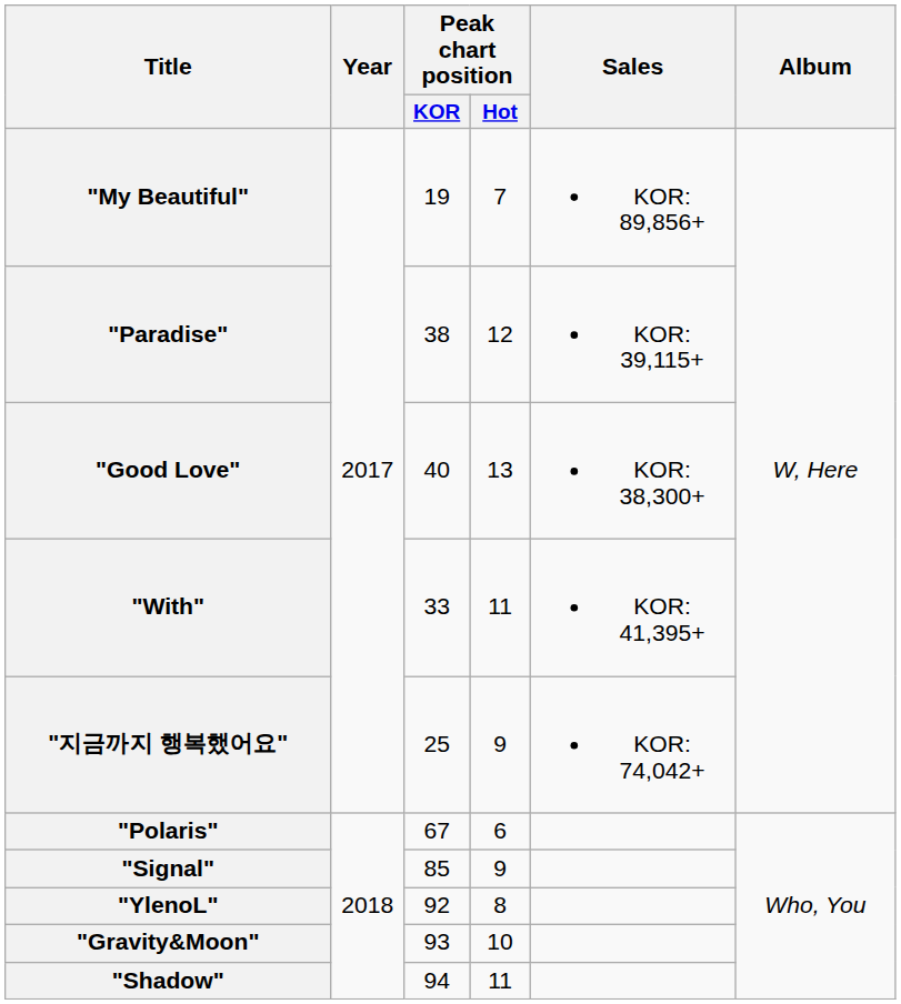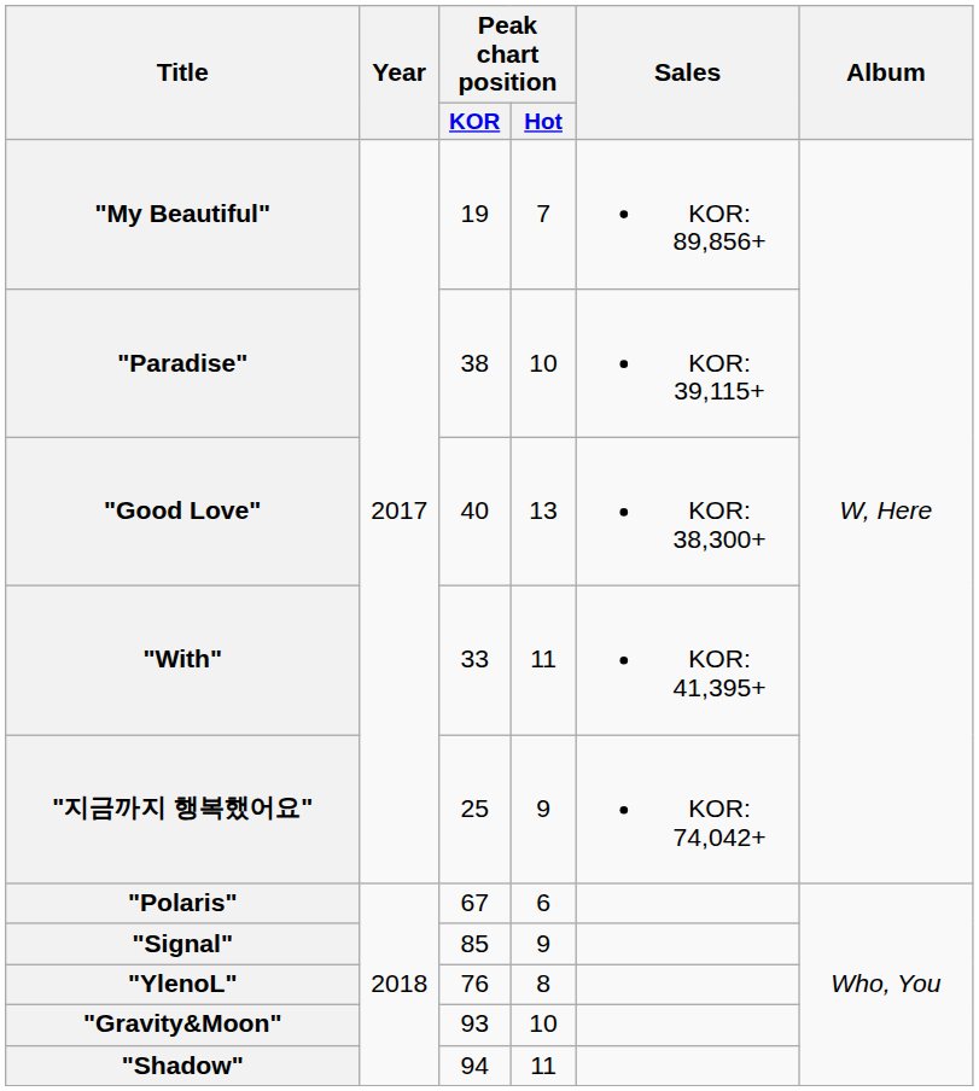"Paradise" | Peak chart position / Hot: 12 -> 10
"YlenoL" | Peak chart position / KOR: 92 -> 76
